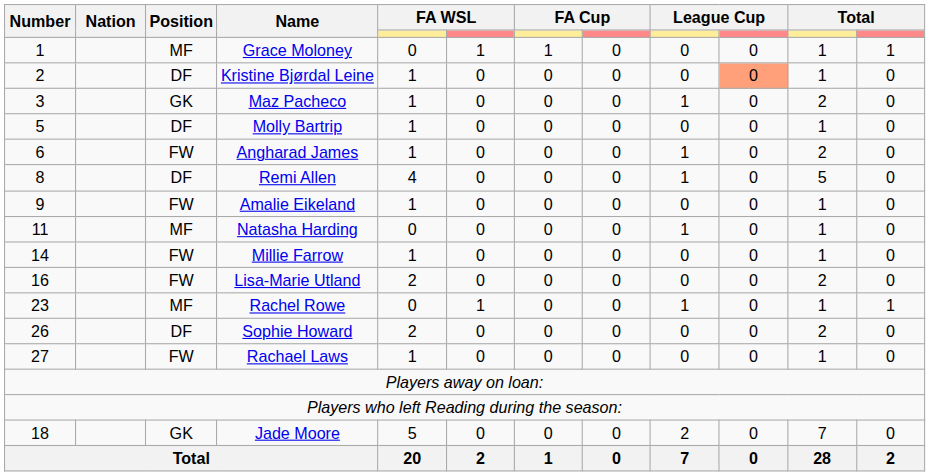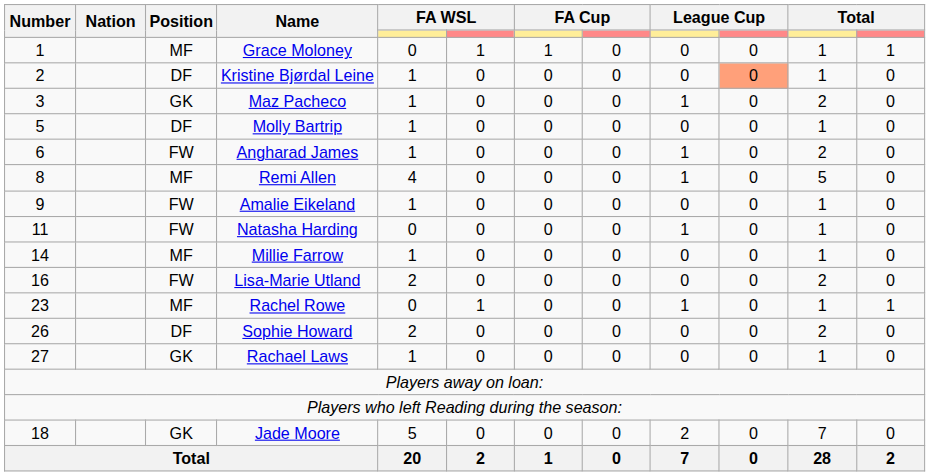Remi Allen | Position: DF -> MF
Natasha Harding | Position: MF -> FW
Millie Farrow | Position: FW -> MF
Rachael Laws | Position: FW -> GK
